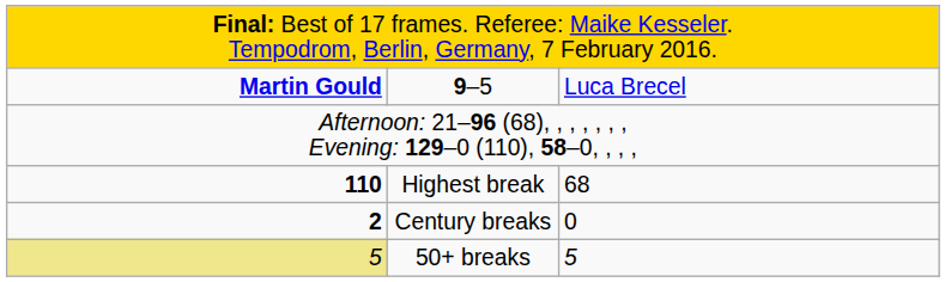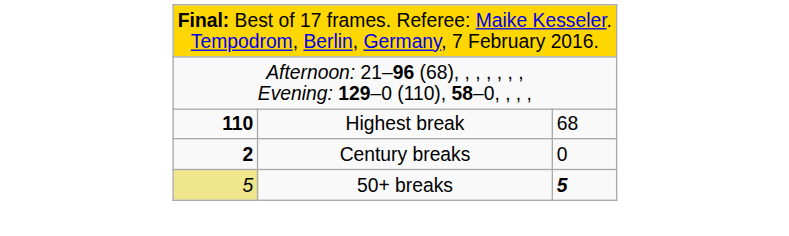- row: Martin Gould | 9–5 | Luca Brecel
50+ breaks | column 3: normal -> bold
